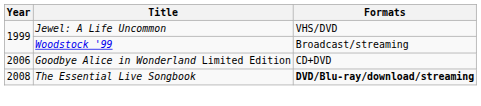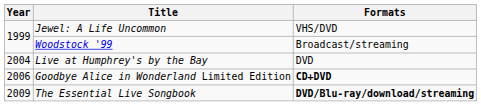+ row: 2004 | Live at Humphrey's by the Bay | DVD
Goodbye Alice in Wonderland Limited Edition | Formats: normal -> bold
The Essential Live Songbook | Year: 2008 -> 2009
